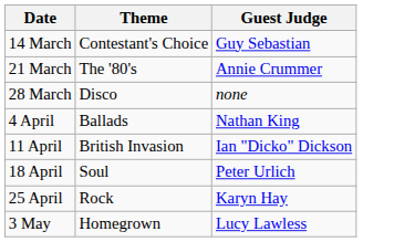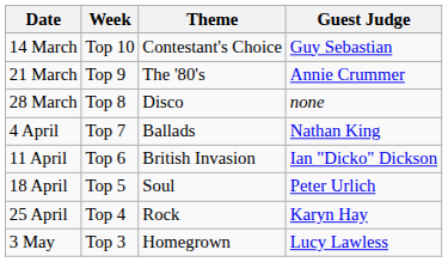+ column: Week | Top 10 | Top 9 | Top 8 | Top 7 | Top 6 | Top 5 | Top 4 | Top 3
